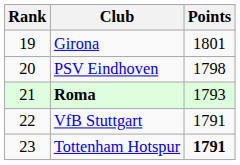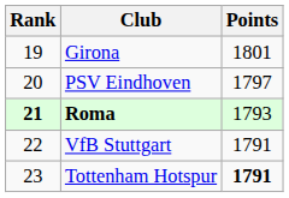PSV Eindhoven | Points: 1798 -> 1797
Roma | Rank: normal -> bold
